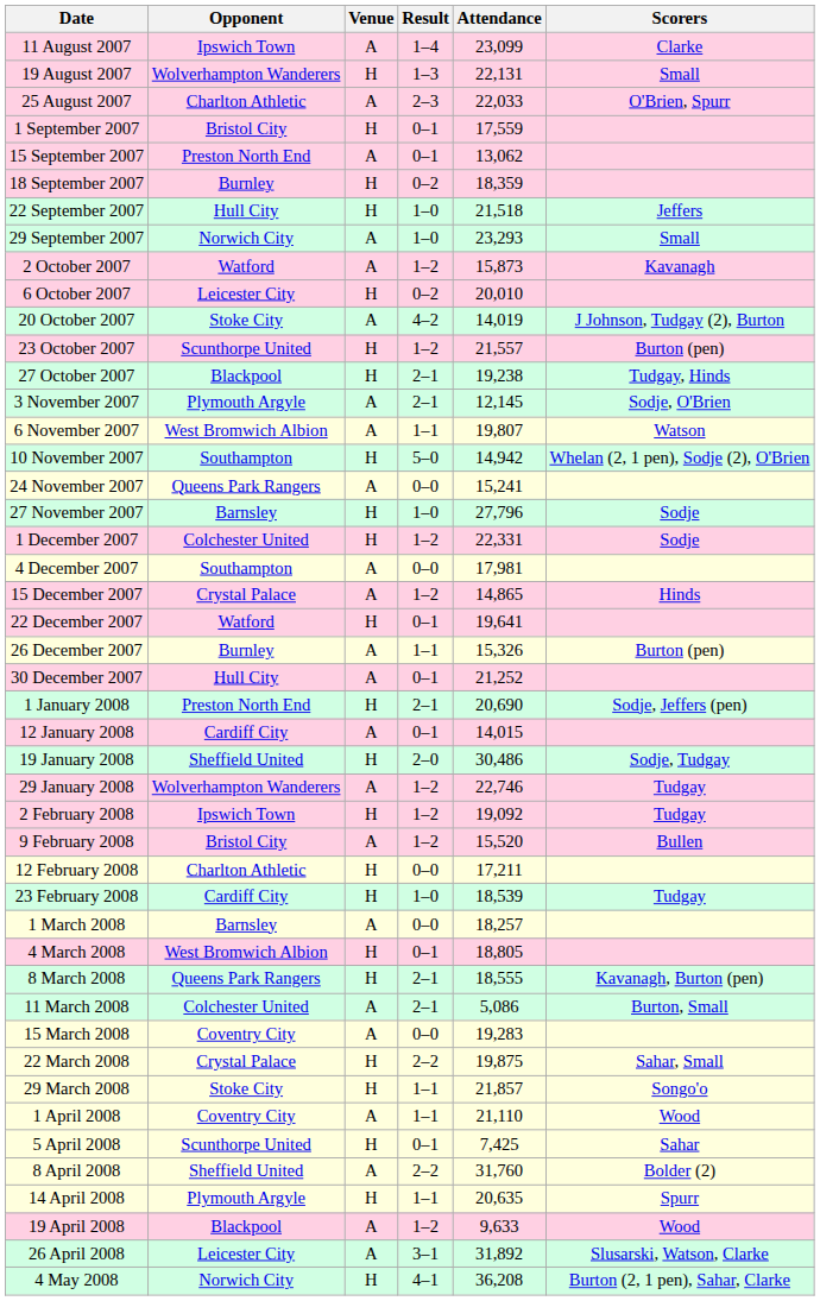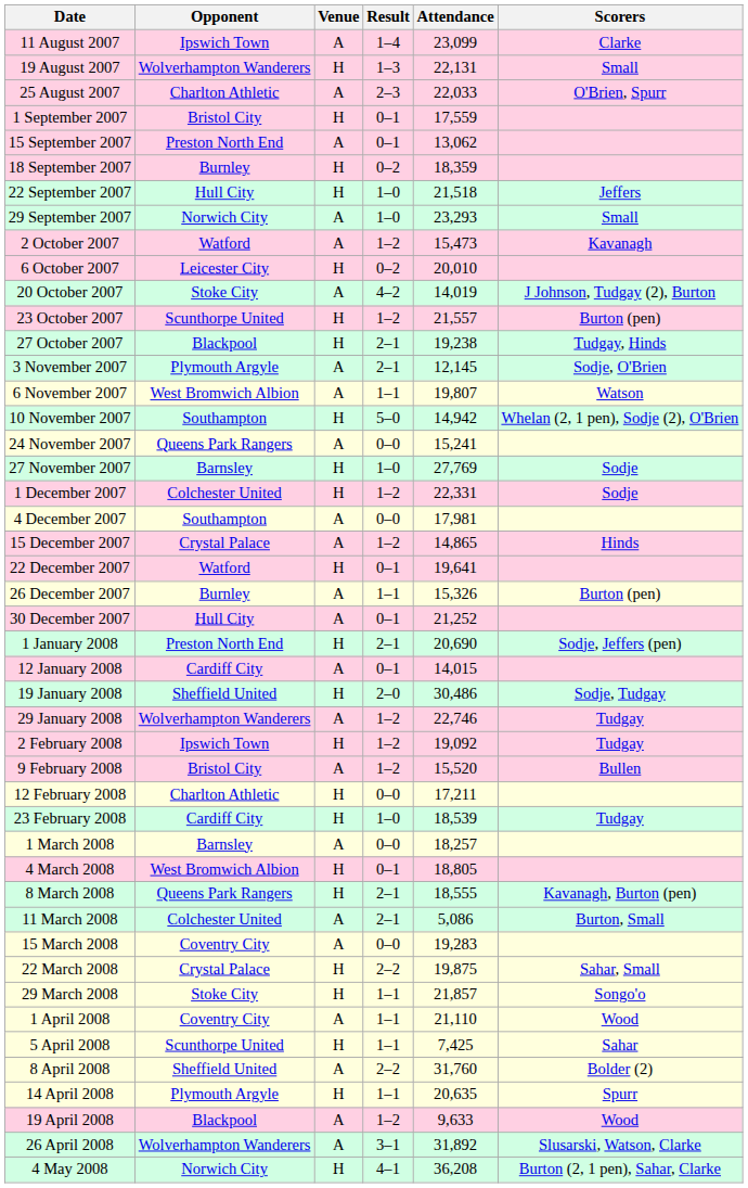2 October 2007 | Attendance: 15,873 -> 15,473
27 November 2007 | Attendance: 27,796 -> 27,769
5 April 2008 | Result: 0–1 -> 1–1
26 April 2008 | Opponent: Leicester City -> Wolverhampton Wanderers
